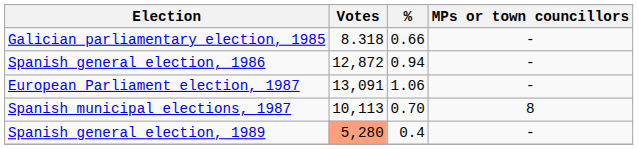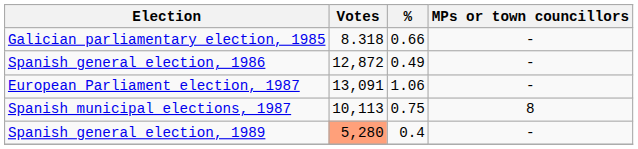Spanish general election, 1986 | %: 0.94 -> 0.49
Spanish municipal elections, 1987 | %: 0.70 -> 0.75
